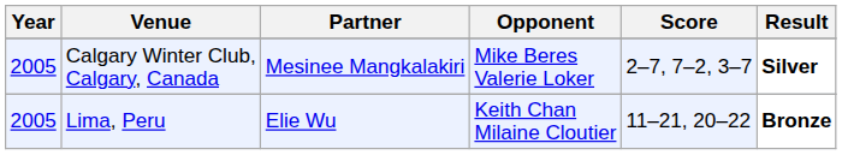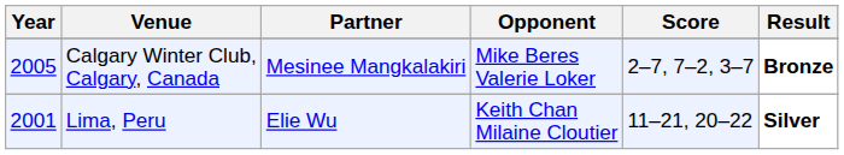Calgary Winter Club, Calgary, Canada | Result: Silver -> Bronze
Lima, Peru | Year: 2005 -> 2001
Lima, Peru | Result: Bronze -> Silver
